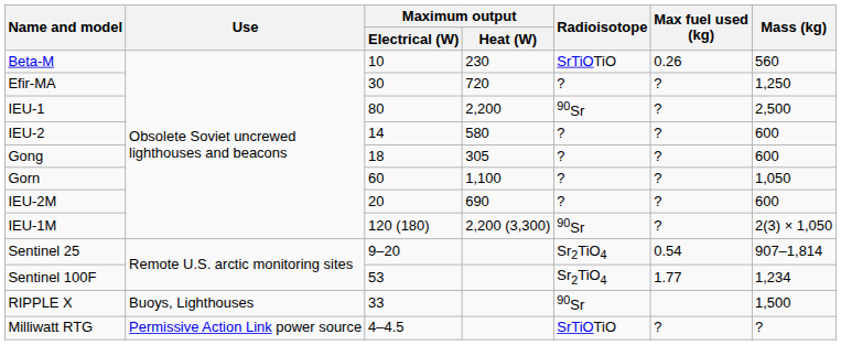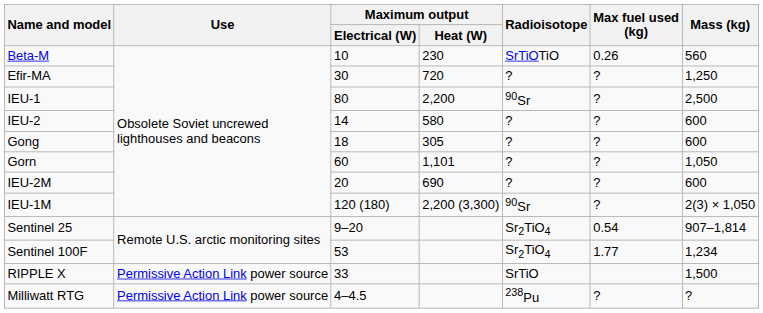Gorn | Maximum output / Heat (W): 1,100 -> 1,101
RIPPLE X | Use: Buoys, Lighthouses -> Permissive Action Link power source
RIPPLE X | Radioisotope: 90Sr -> SrTiO
Milliwatt RTG | Radioisotope: SrTiOTiO -> 238Pu
